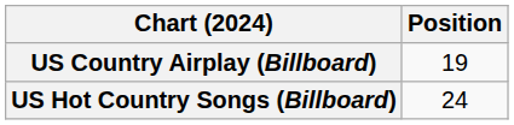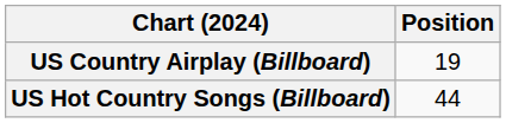US Hot Country Songs (Billboard) | Position: 24 -> 44
